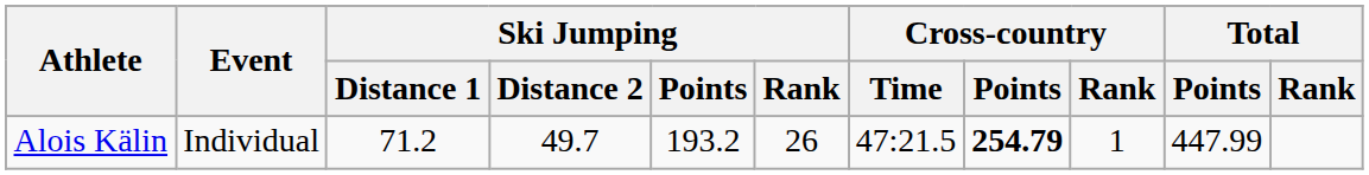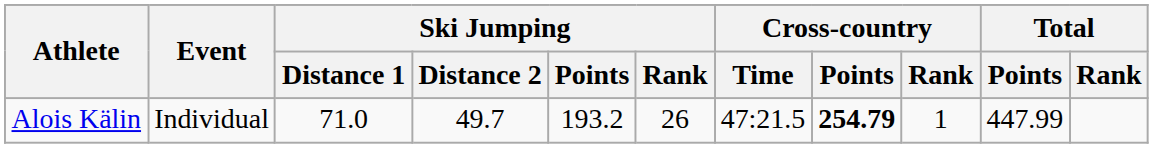Alois Kälin | Ski Jumping / Distance 1: 71.2 -> 71.0
